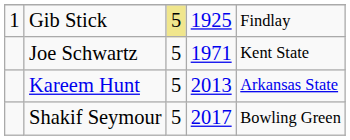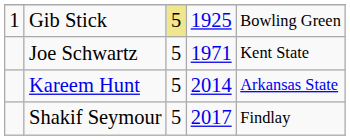Gib Stick | column 5: Findlay -> Bowling Green
Kareem Hunt | column 4: 2013 -> 2014
Shakif Seymour | column 5: Bowling Green -> Findlay
